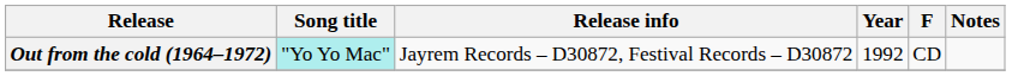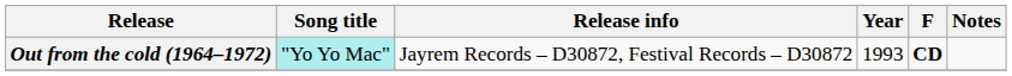Out from the cold (1964–1972) | Year: 1992 -> 1993
Out from the cold (1964–1972) | F: normal -> bold
